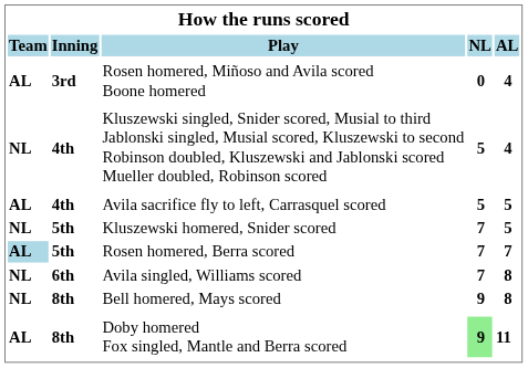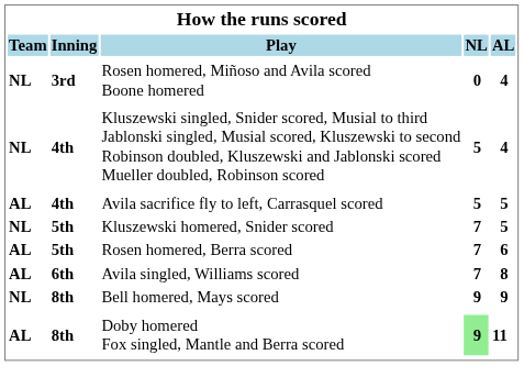Rosen homered, Miñoso and Avila scored Boone homered | Team: AL -> NL
Rosen homered, Berra scored | Team: lightblue background -> no background
Rosen homered, Berra scored | AL: 7 -> 6
Avila singled, Williams scored | Team: NL -> AL
Bell homered, Mays scored | AL: 8 -> 9
